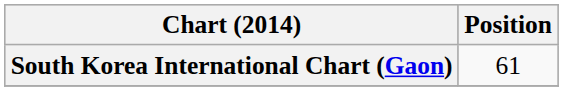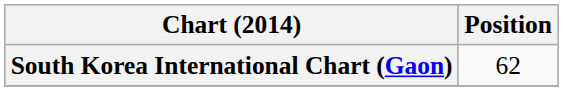South Korea International Chart (Gaon) | Position: 61 -> 62
